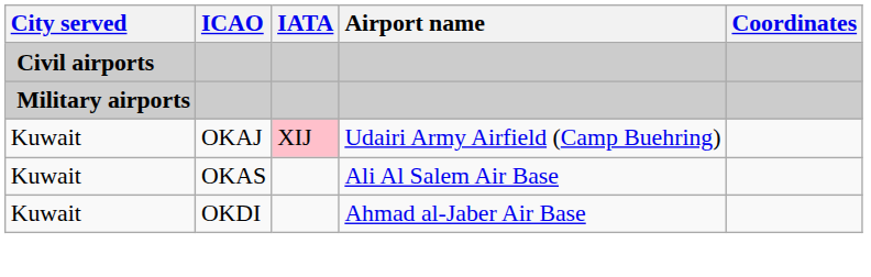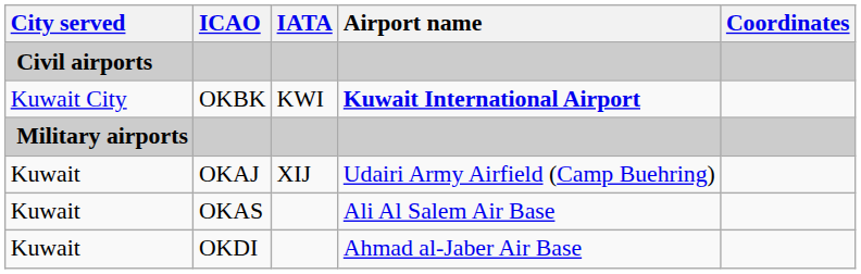+ row: Kuwait City | OKBK | KWI | Kuwait International Airport
OKAJ | IATA: pink background -> no background
